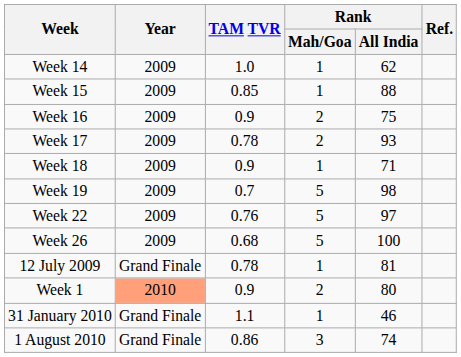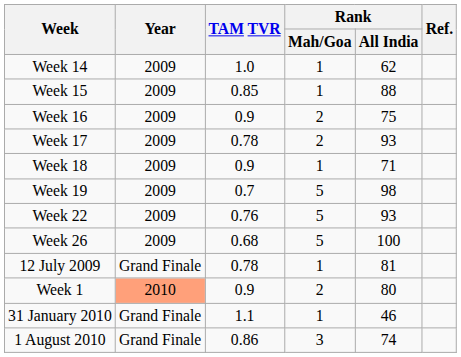Week 22 | Rank / All India: 97 -> 93
